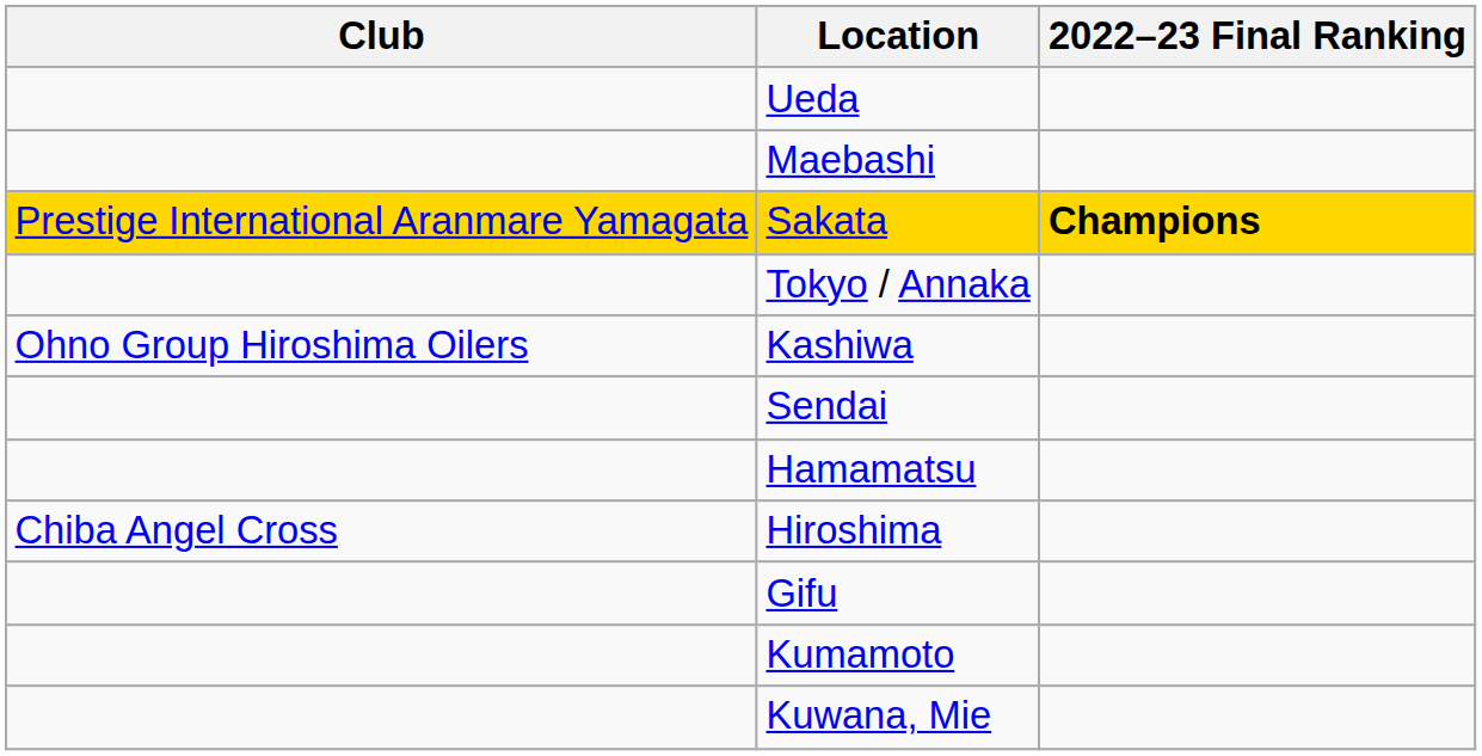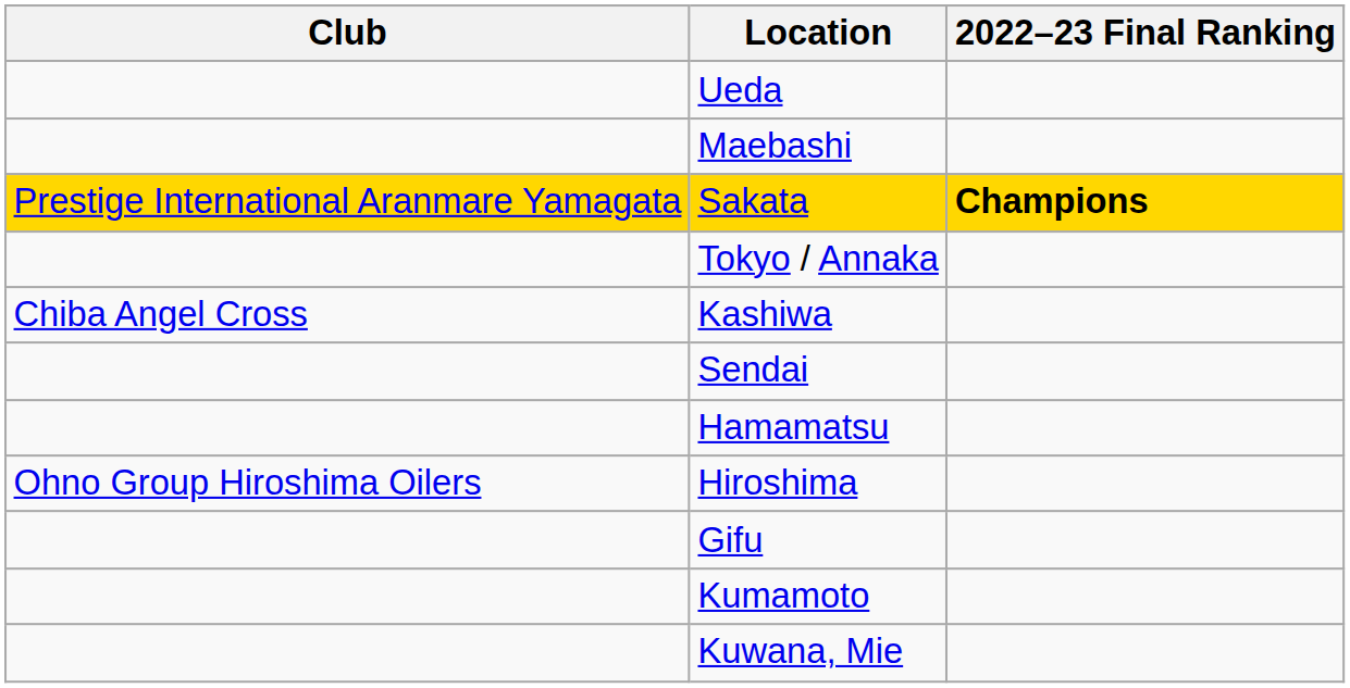Kashiwa | Club: Ohno Group Hiroshima Oilers -> Chiba Angel Cross
Hiroshima | Club: Chiba Angel Cross -> Ohno Group Hiroshima Oilers
